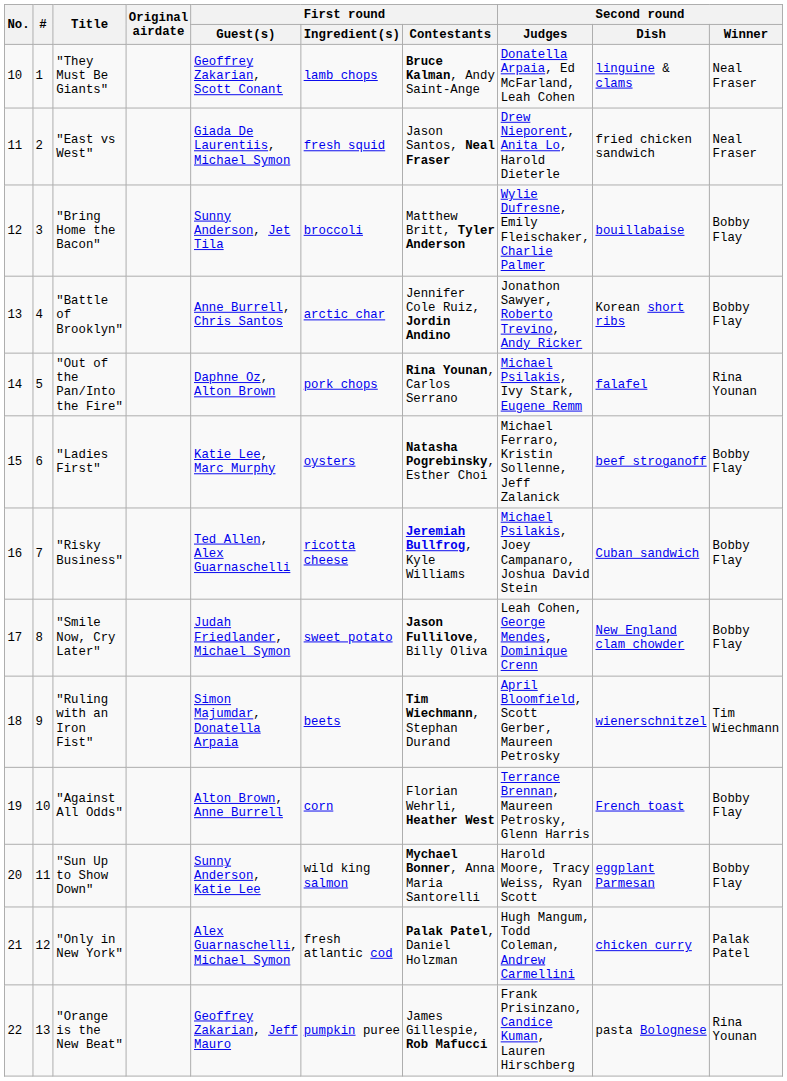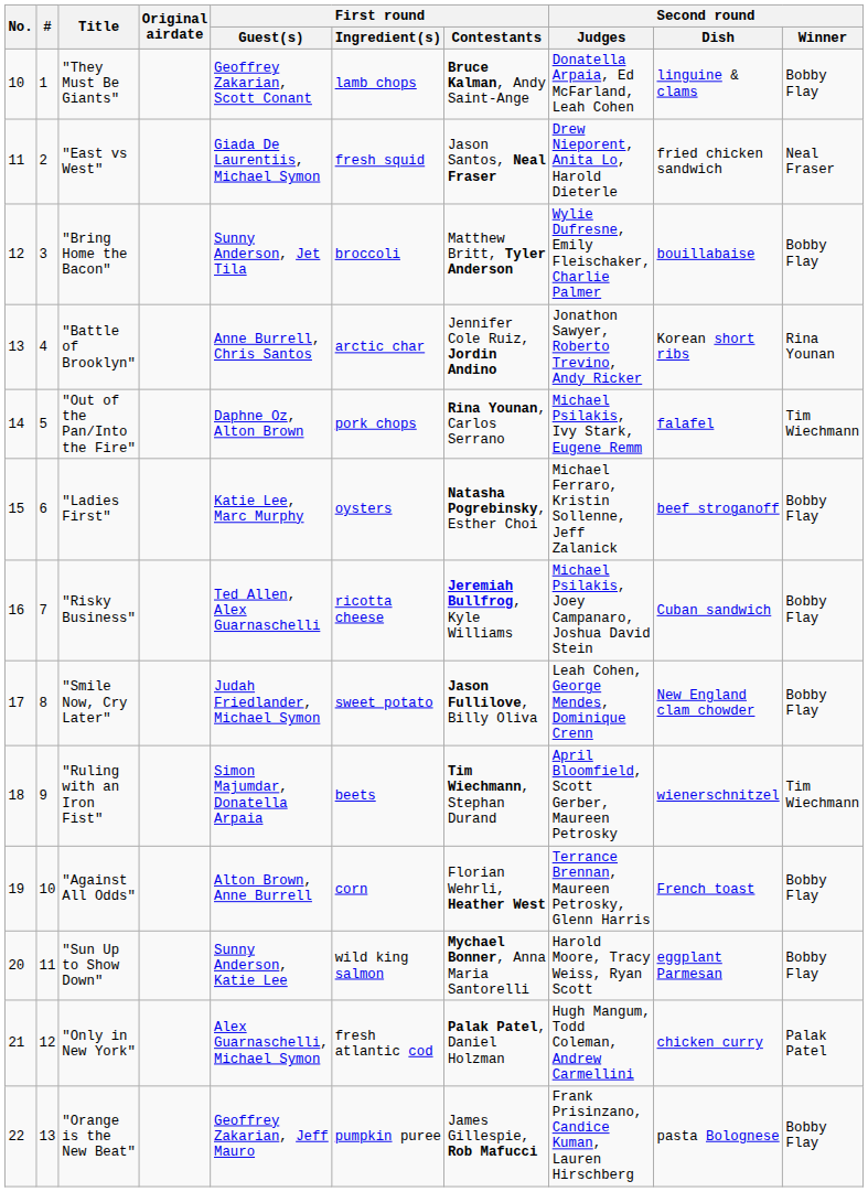"They Must Be Giants" | Second round / Winner: Neal Fraser -> Bobby Flay
"Battle of Brooklyn" | Second round / Winner: Bobby Flay -> Rina Younan
"Out of the Pan/Into the Fire" | Second round / Winner: Rina Younan -> Tim Wiechmann
"Orange is the New Beat" | Second round / Winner: Rina Younan -> Bobby Flay
